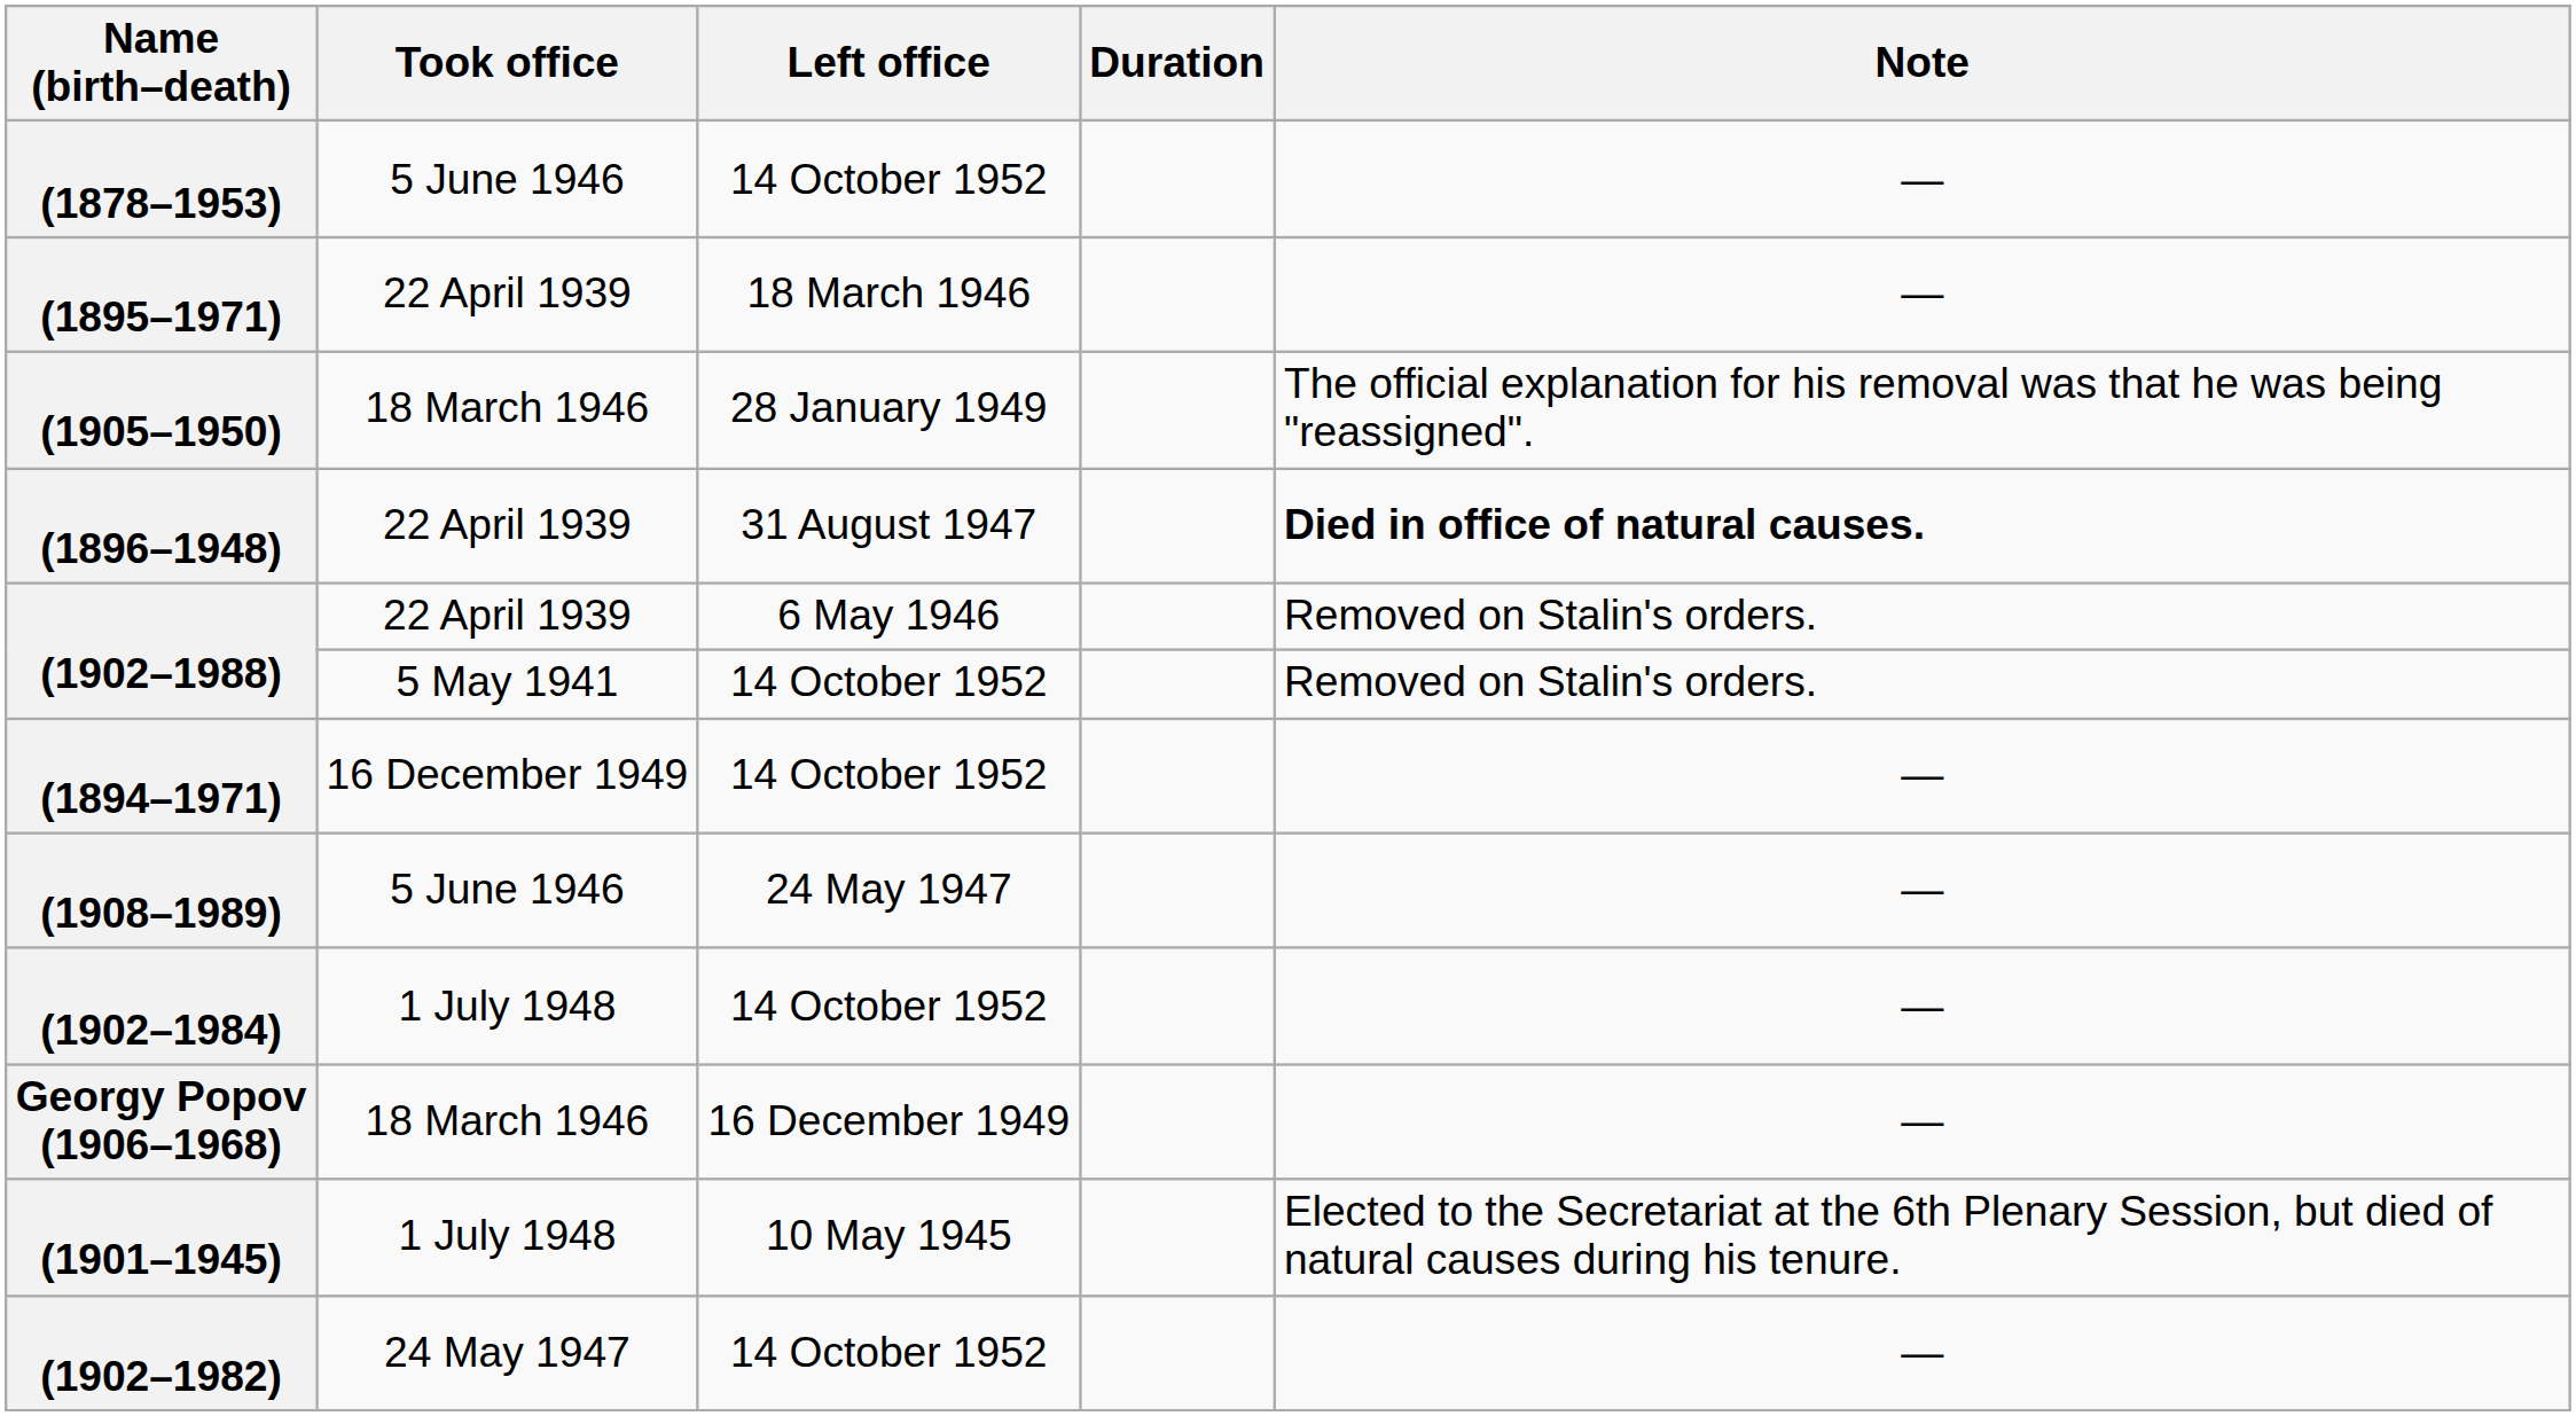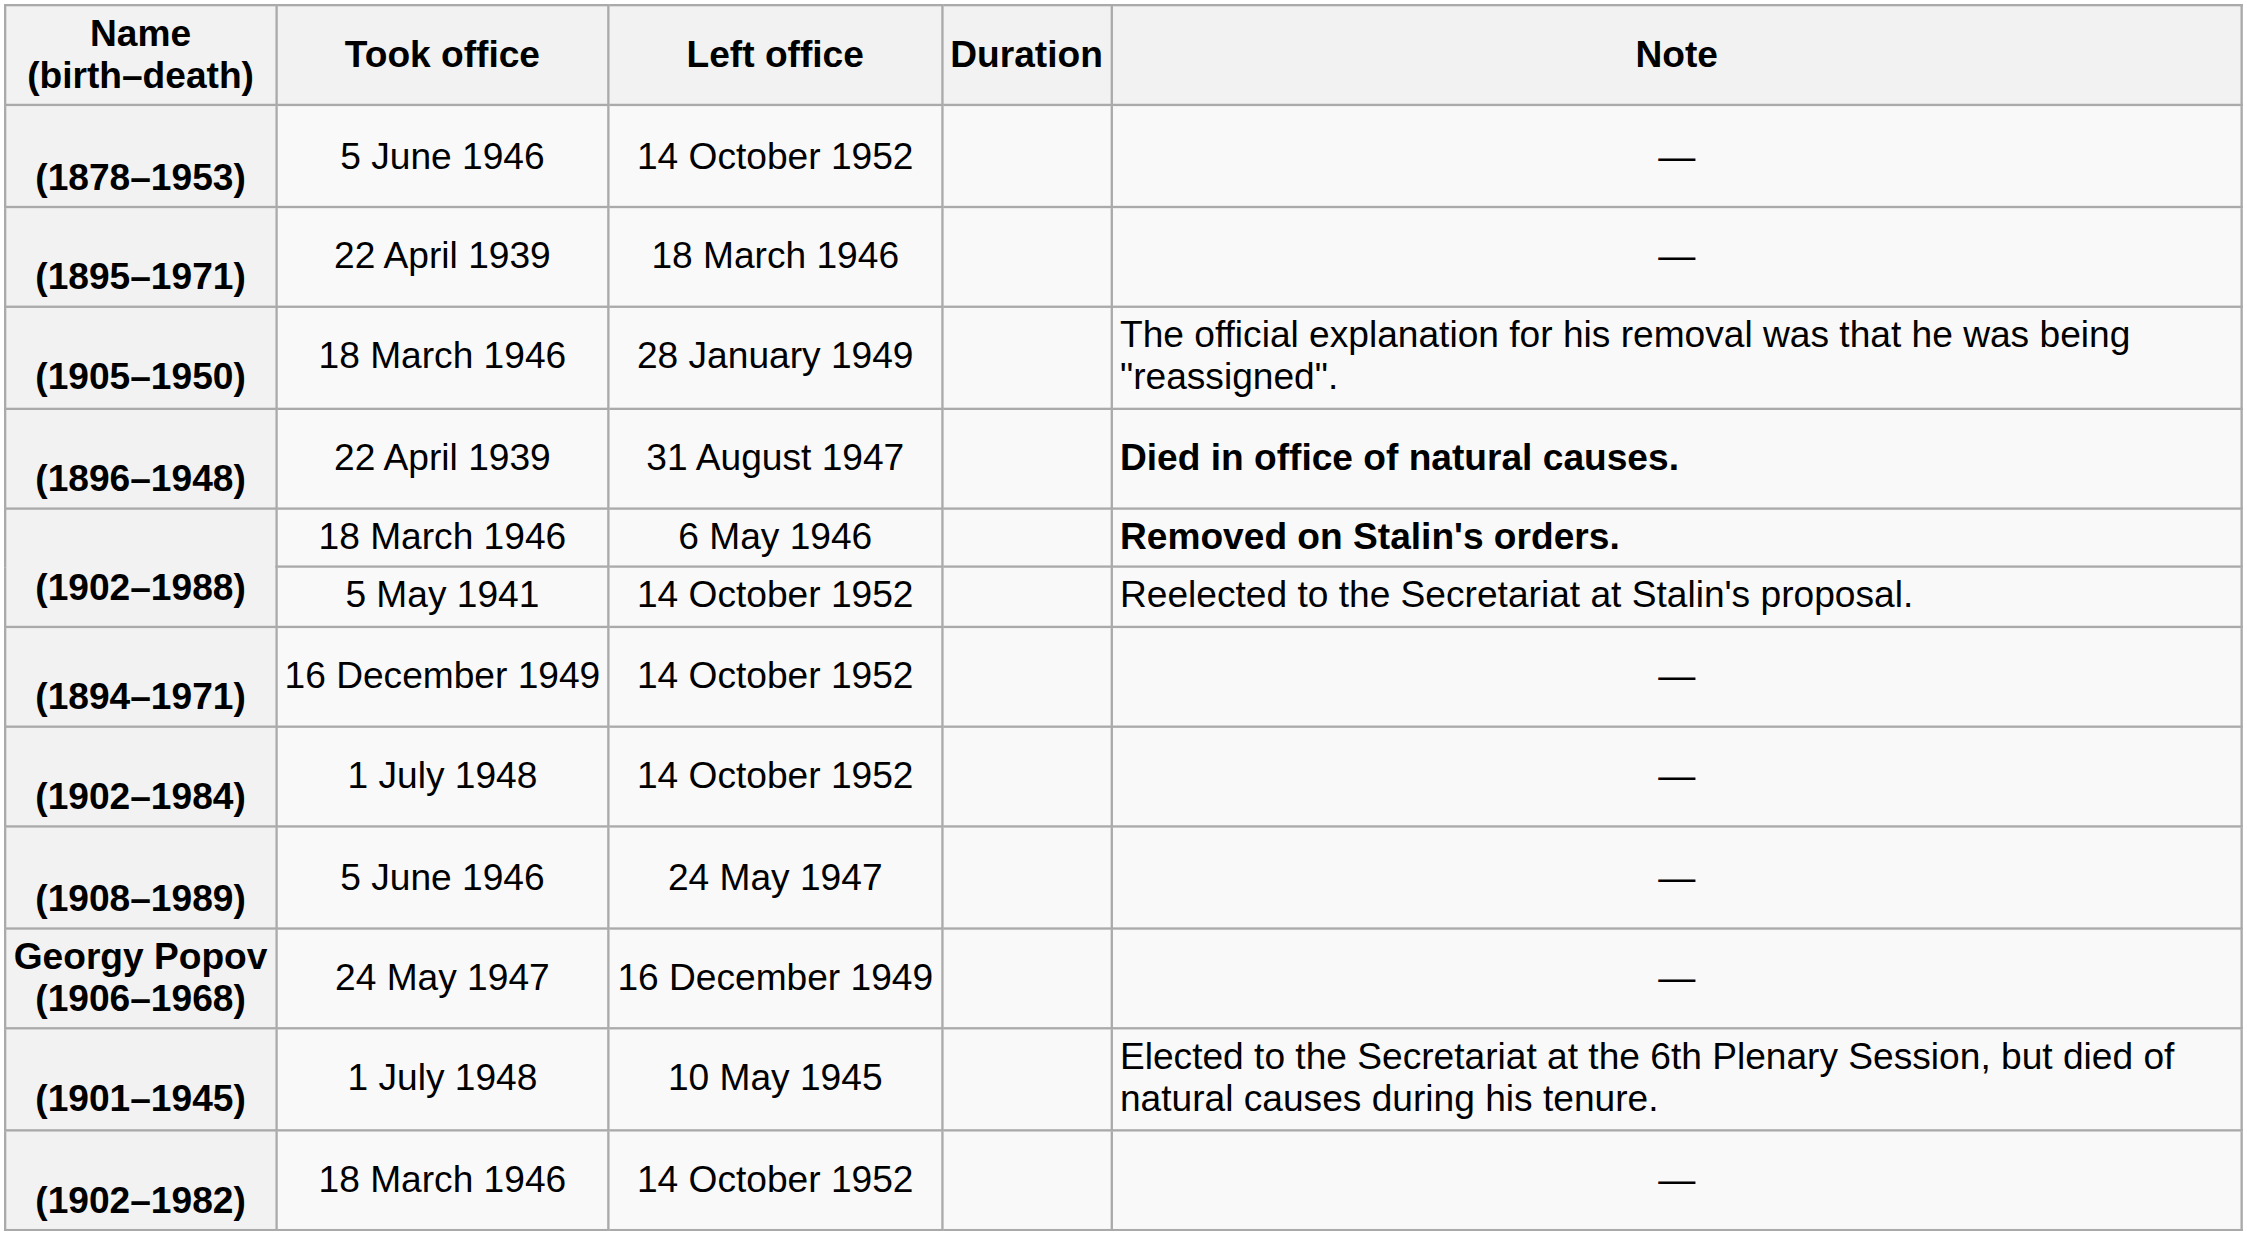(1902–1988) / 6 May 1946 | Took office: 22 April 1939 -> 18 March 1946
(1902–1988) / 6 May 1946 | Note: normal -> bold
(1902–1988) / 14 October 1952 | Note: Removed on Stalin's orders. -> Reelected to the Secretariat at Stalin's proposal.
rows swapped: (1908–1989) <-> (1902–1984)
Georgy Popov (1906–1968) | Took office: 18 March 1946 -> 24 May 1947
(1902–1982) | Took office: 24 May 1947 -> 18 March 1946
